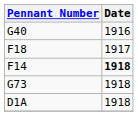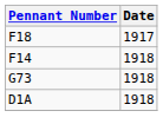- row: G40 | 1916
F14 | Date: bold -> normal
